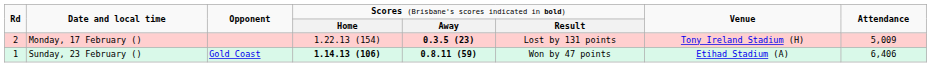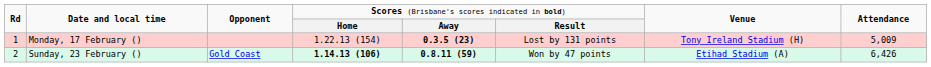Monday, 17 February () | column 1: 2 -> 1
Sunday, 23 February () | column 1: 1 -> 2
Sunday, 23 February () | column 8: 6,406 -> 6,426
